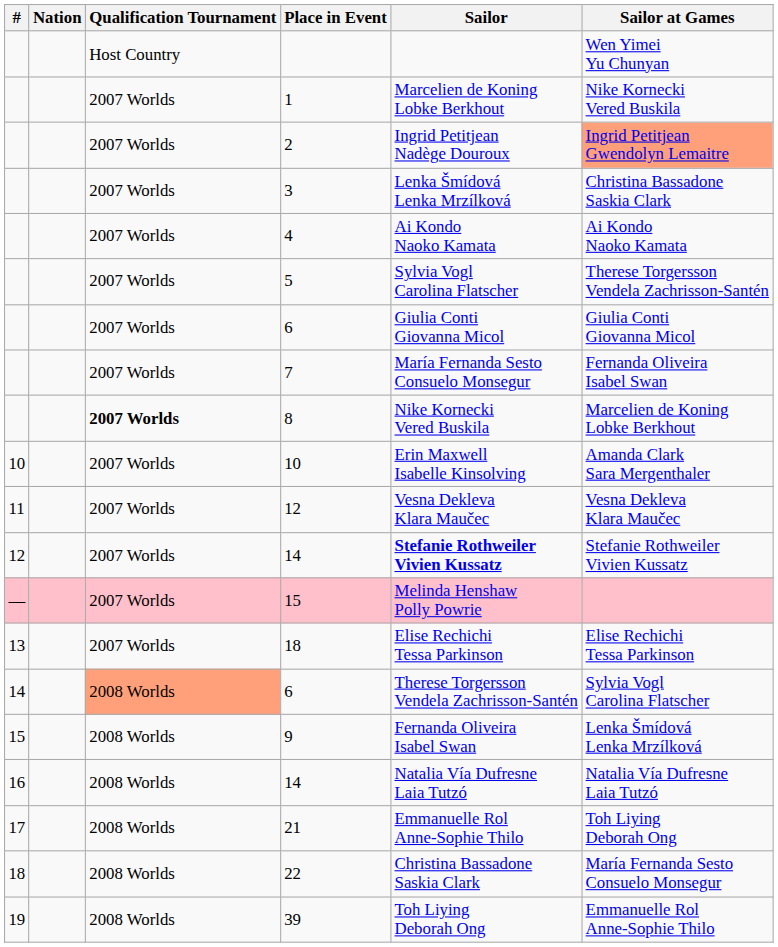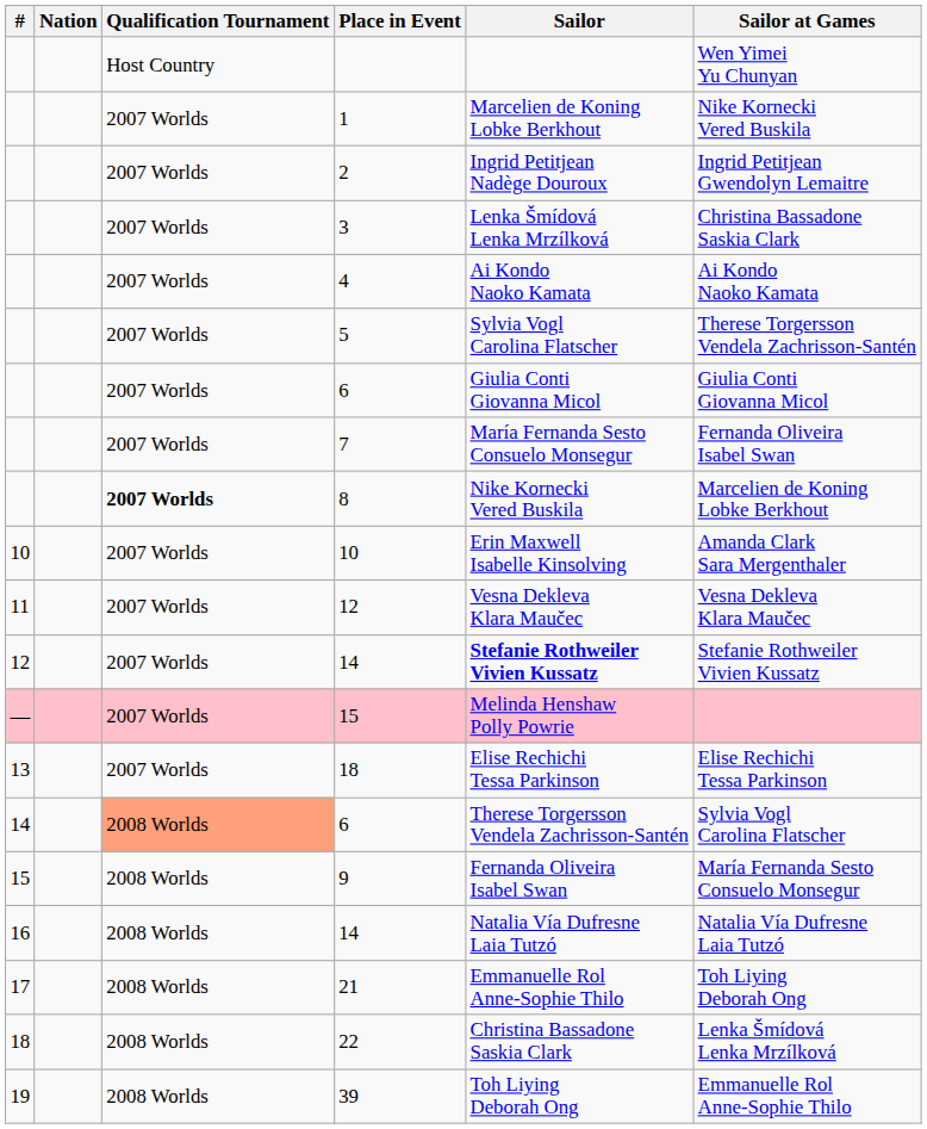2 | Sailor at Games: lightsalmon background -> no background
9 | Sailor at Games: Lenka Šmídová Lenka Mrzílková -> María Fernanda Sesto Consuelo Monsegur
22 | Sailor at Games: María Fernanda Sesto Consuelo Monsegur -> Lenka Šmídová Lenka Mrzílková
